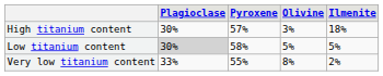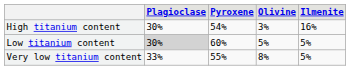High titanium content | Pyroxene: 57% -> 54%
High titanium content | Ilmenite: 18% -> 16%
Low titanium content | Pyroxene: 58% -> 60%
Very low titanium content | Ilmenite: 2% -> 5%
